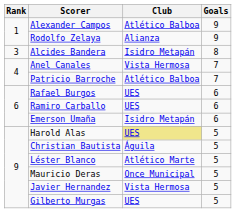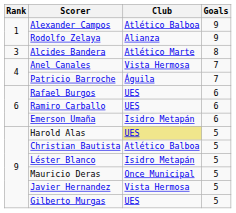Alcides Bandera | Club: Isidro Metapán -> Atlético Marte
Patricio Barroche | Club: Atlético Balboa -> Águila
Christian Bautista | Club: Águila -> Atlético Balboa
Léster Blanco | Club: Atlético Marte -> Isidro Metapán
